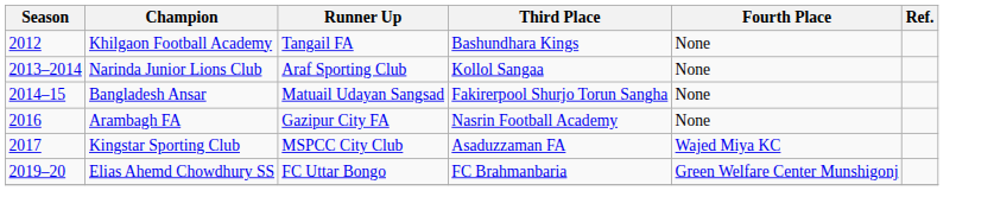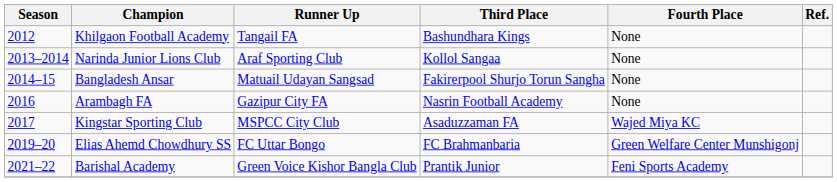+ row: 2021–22 | Barishal Academy | Green Voice Kishor Bangla Club | Prantik Junior | Feni Sports Academy
